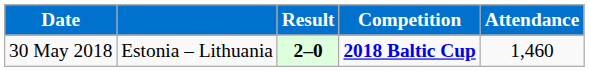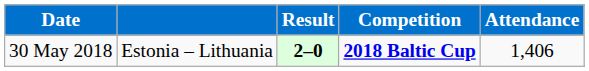30 May 2018 | Attendance: 1,460 -> 1,406
